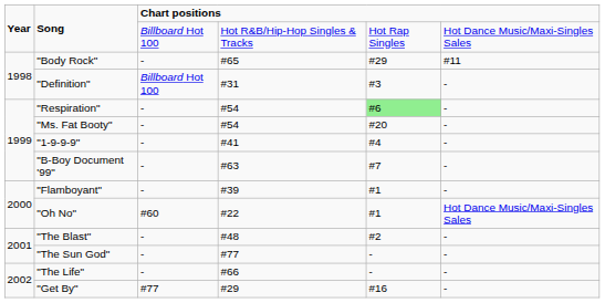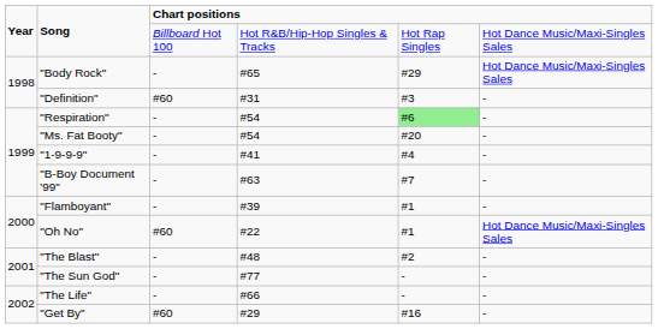"Body Rock" | column 6: #11 -> Hot Dance Music/Maxi-Singles Sales
"Definition" | column 3: Billboard Hot 100 -> #60
"Get By" | column 3: #77 -> #60
